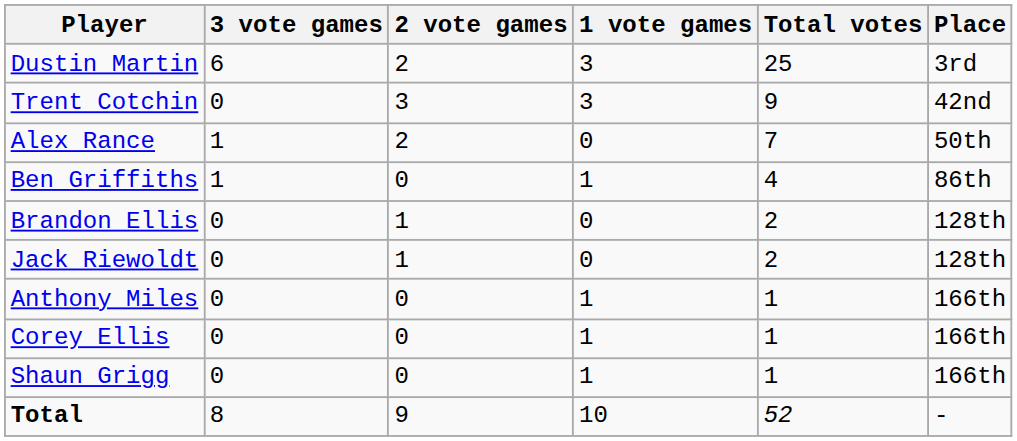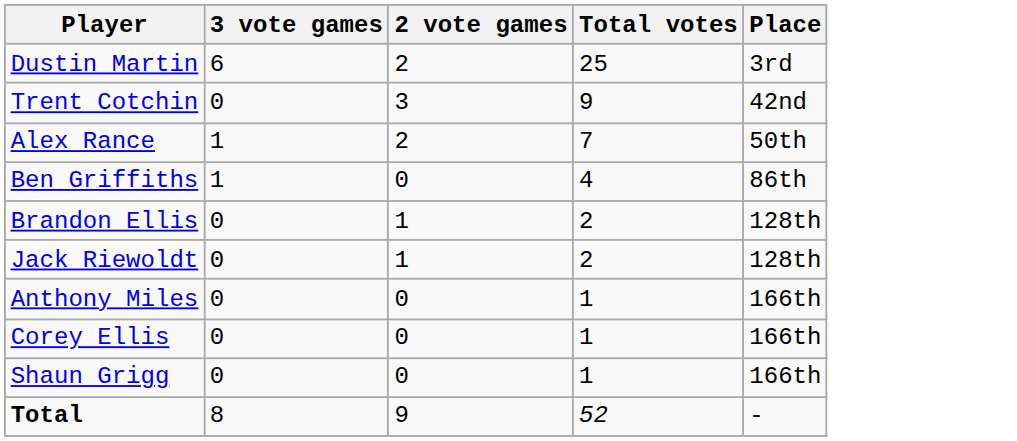- column: 1 vote games | 3 | 3 | 0 | 1 | 0 | 0 | 1 | 1 | 1 | 10
